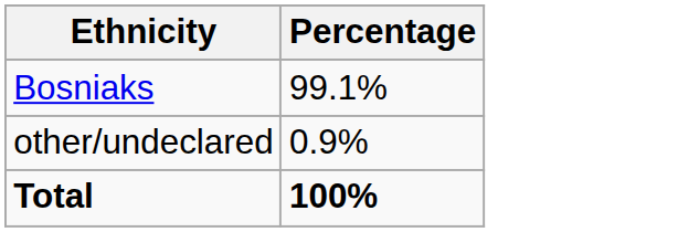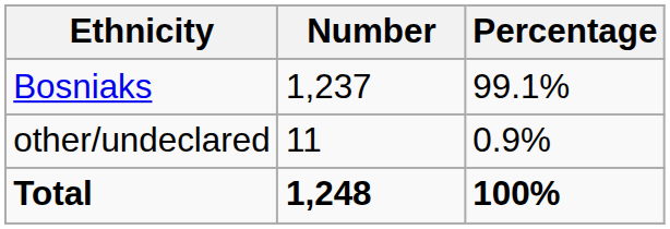+ column: Number | 1,237 | 11 | 1,248
